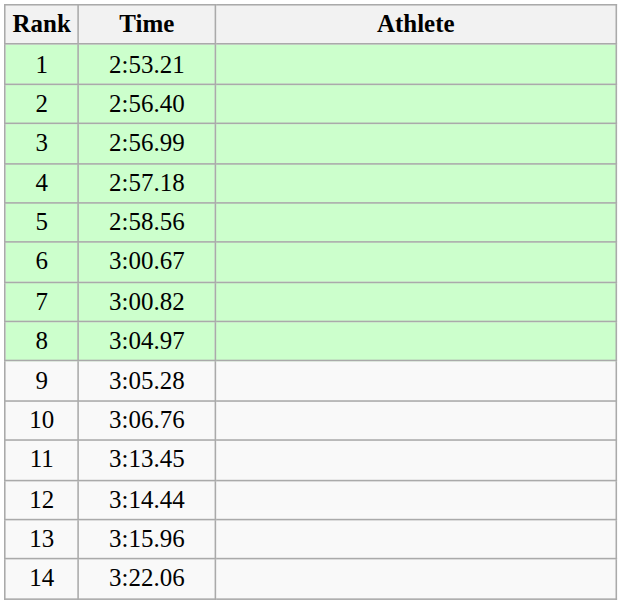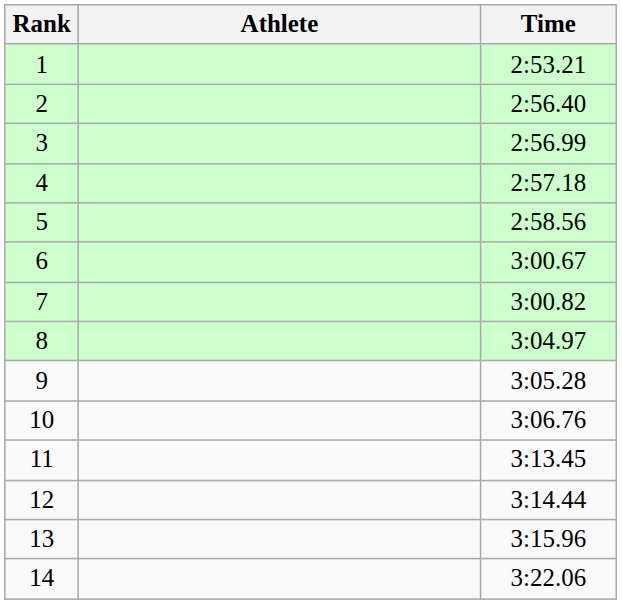columns swapped: Athlete <-> Time
